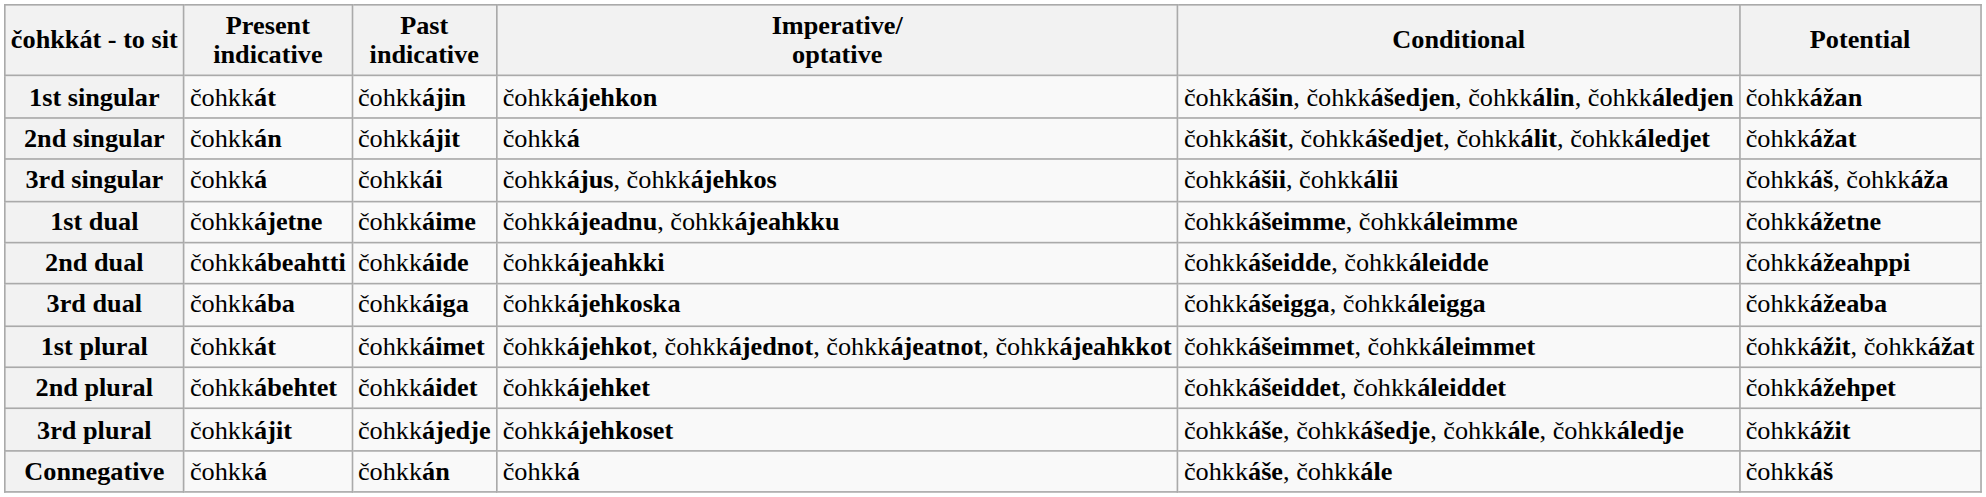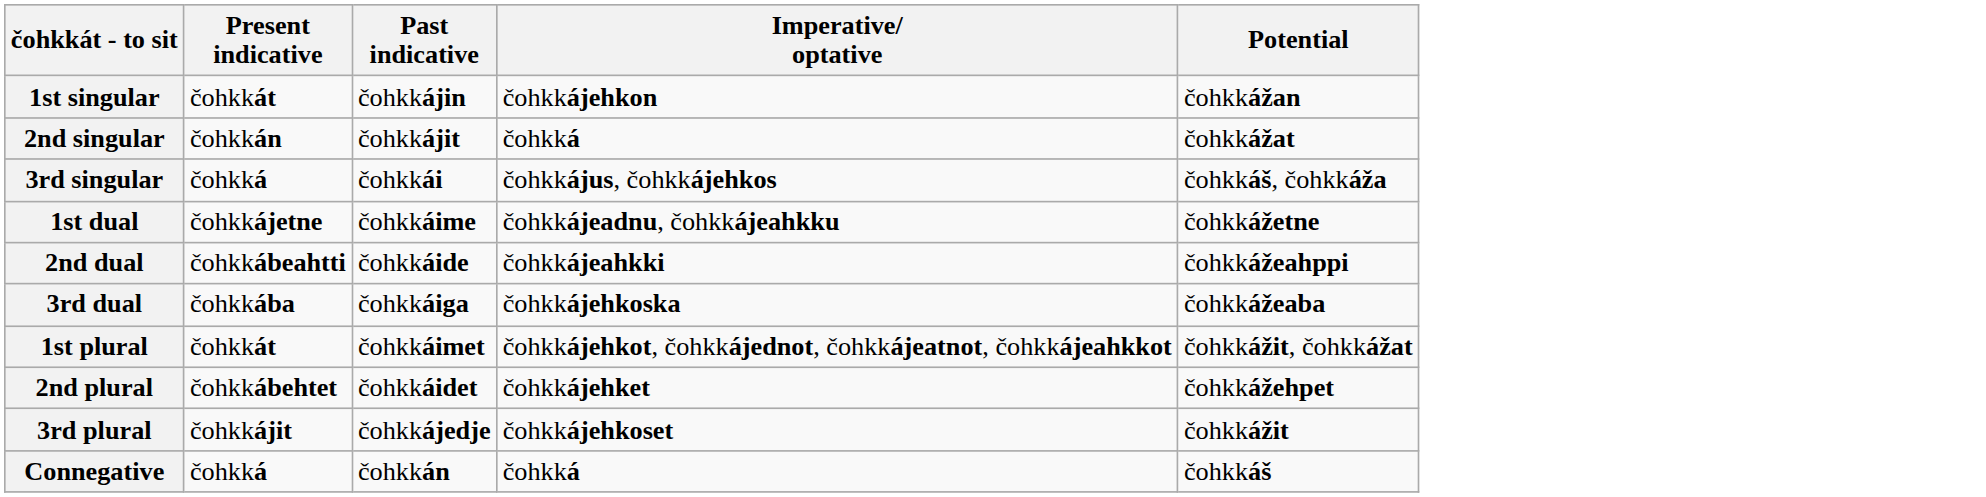- column: Conditional | čohkkášin, čohkkášedjen, čohkkálin, čohkkáledjen | čohkkášit, čohkkášedjet, čohkkálit, čohkkáledjet | čohkkášii, čohkkálii | čohkkášeimme, čohkkáleimme | čohkkášeidde, čohkkáleidde | čohkkášeigga, čohkkáleigga | čohkkášeimmet, čohkkáleimmet | čohkkášeiddet, čohkkáleiddet | čohkkáše, čohkkášedje, čohkkále, čohkkáledje | čohkkáše, čohkkále
